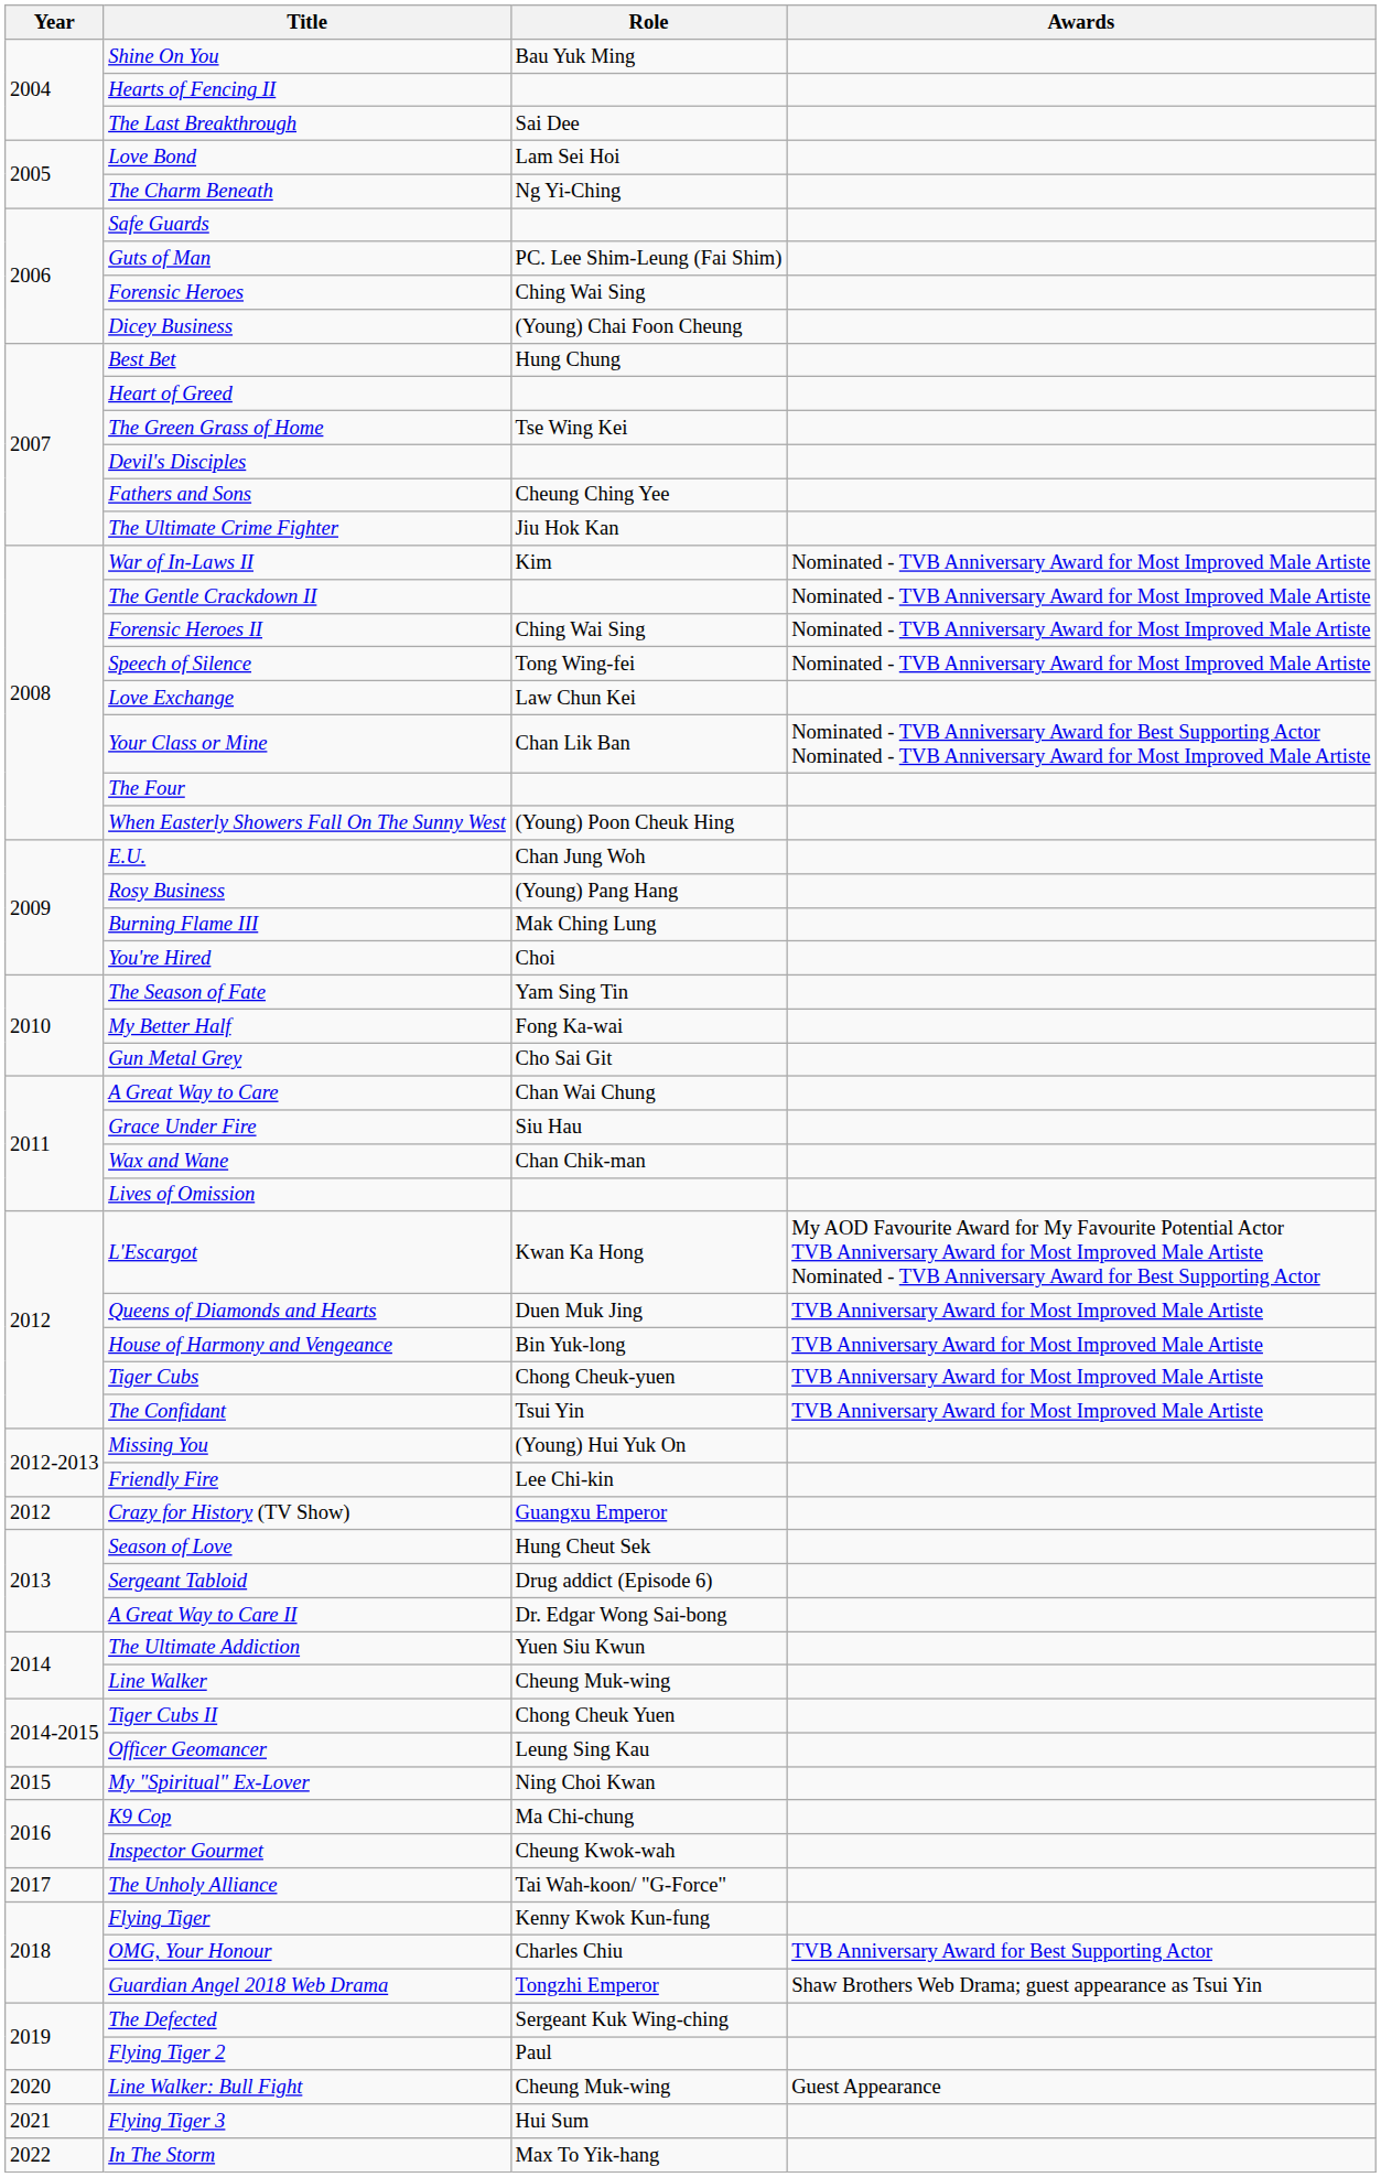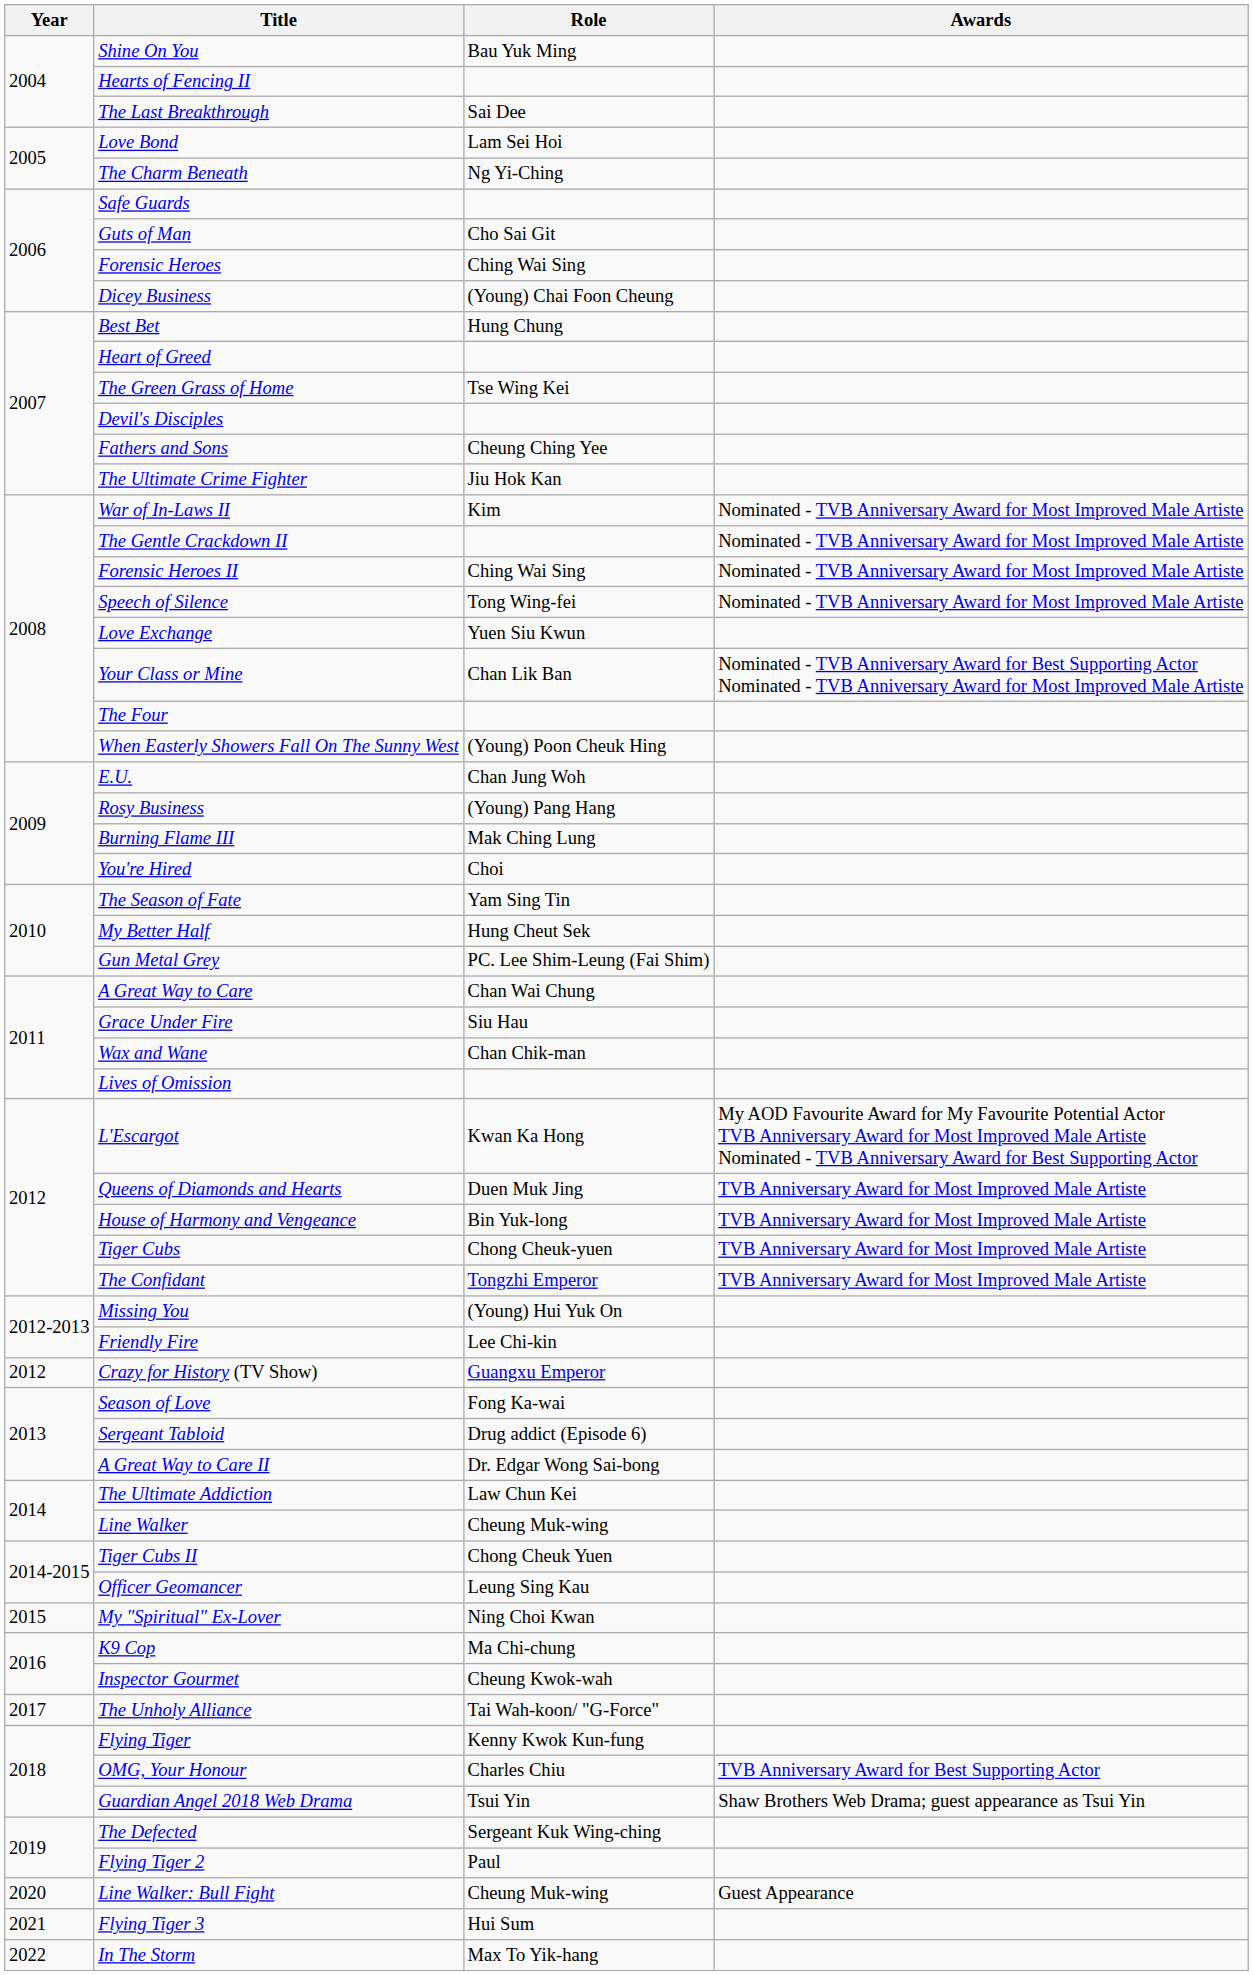Guts of Man | Role: PC. Lee Shim-Leung (Fai Shim) -> Cho Sai Git
Love Exchange | Role: Law Chun Kei -> Yuen Siu Kwun
My Better Half | Role: Fong Ka-wai -> Hung Cheut Sek
Gun Metal Grey | Role: Cho Sai Git -> PC. Lee Shim-Leung (Fai Shim)
The Confidant | Role: Tsui Yin -> Tongzhi Emperor
Season of Love | Role: Hung Cheut Sek -> Fong Ka-wai
The Ultimate Addiction | Role: Yuen Siu Kwun -> Law Chun Kei
Guardian Angel 2018 Web Drama | Role: Tongzhi Emperor -> Tsui Yin
